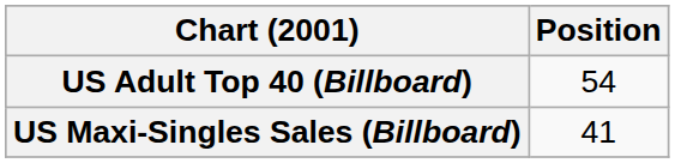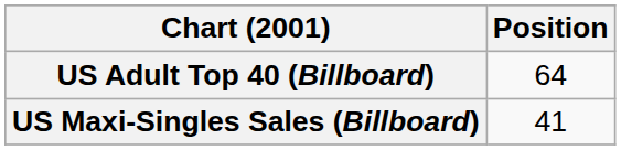US Adult Top 40 (Billboard) | Position: 54 -> 64
